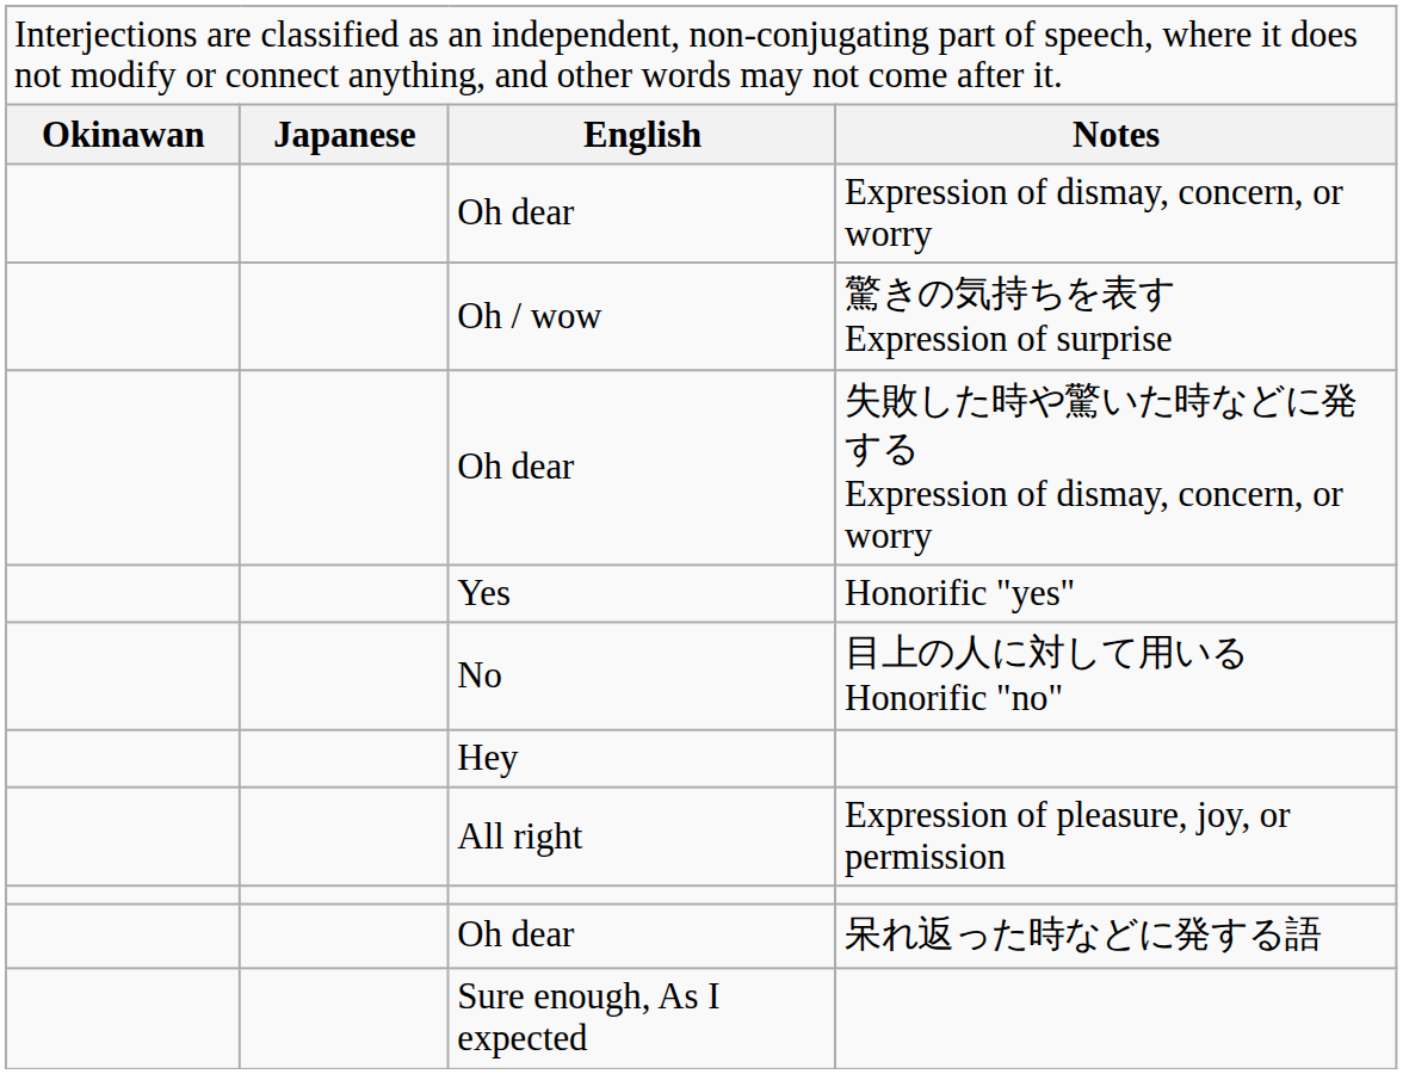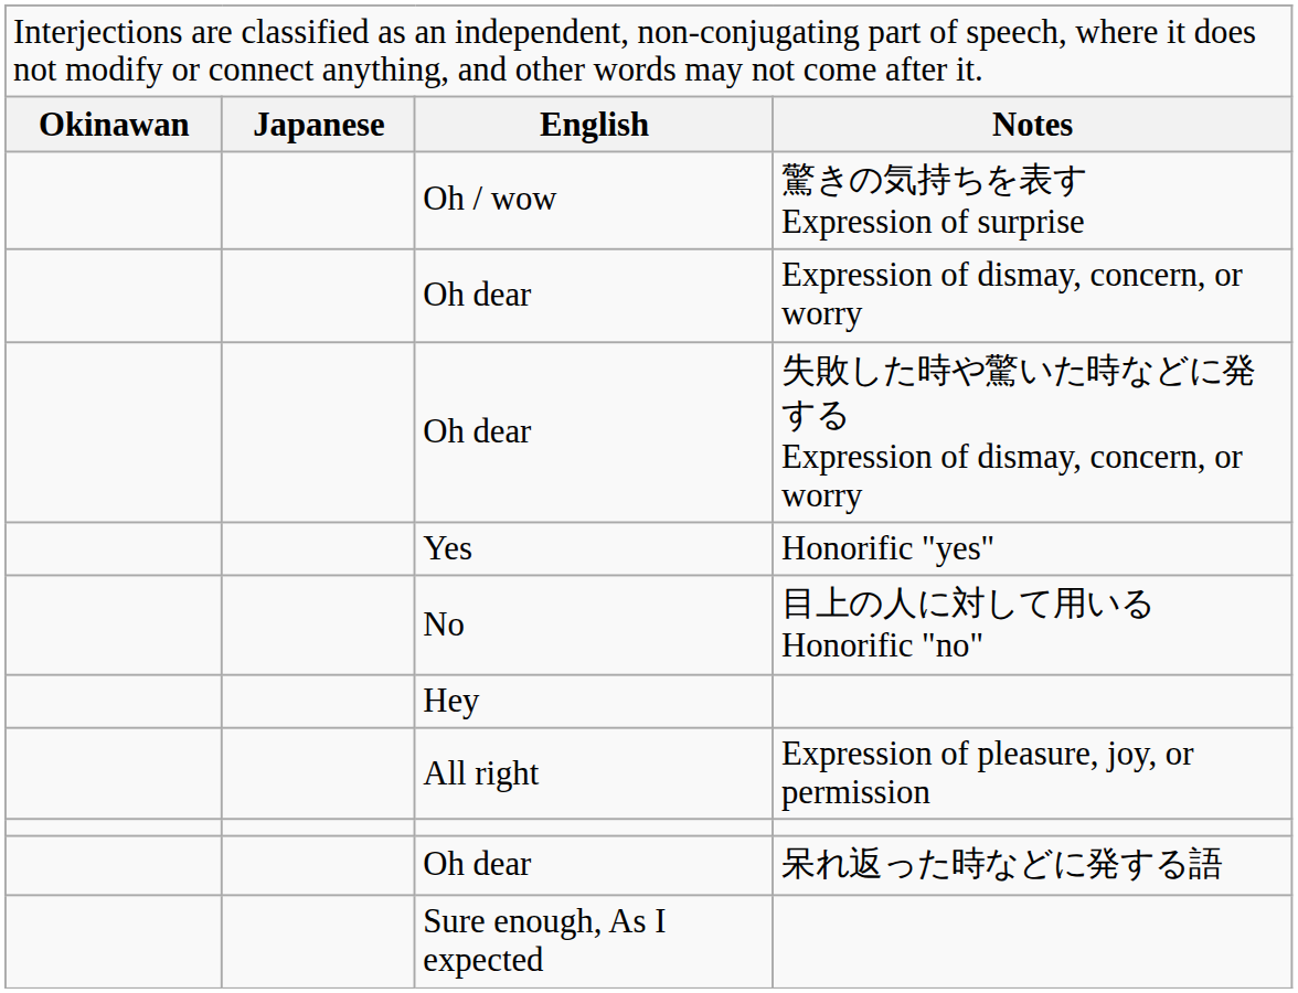rows swapped: Oh / wow <-> Oh dear / Expression of dismay, concern, or worry
